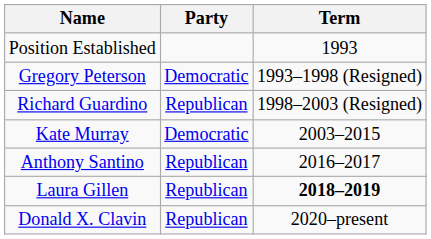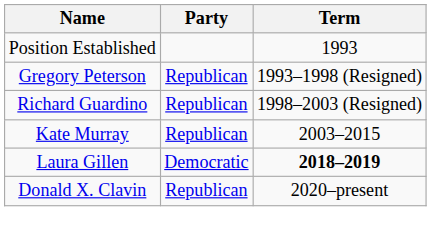Gregory Peterson | Party: Democratic -> Republican
Kate Murray | Party: Democratic -> Republican
- row: Anthony Santino | Republican | 2016–2017
Laura Gillen | Party: Republican -> Democratic
